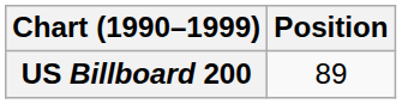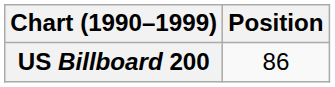US Billboard 200 | Position: 89 -> 86
